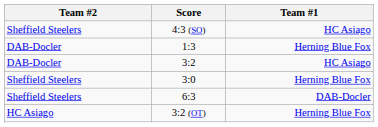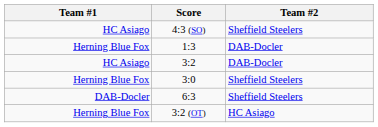columns swapped: Team #1 <-> Team #2
